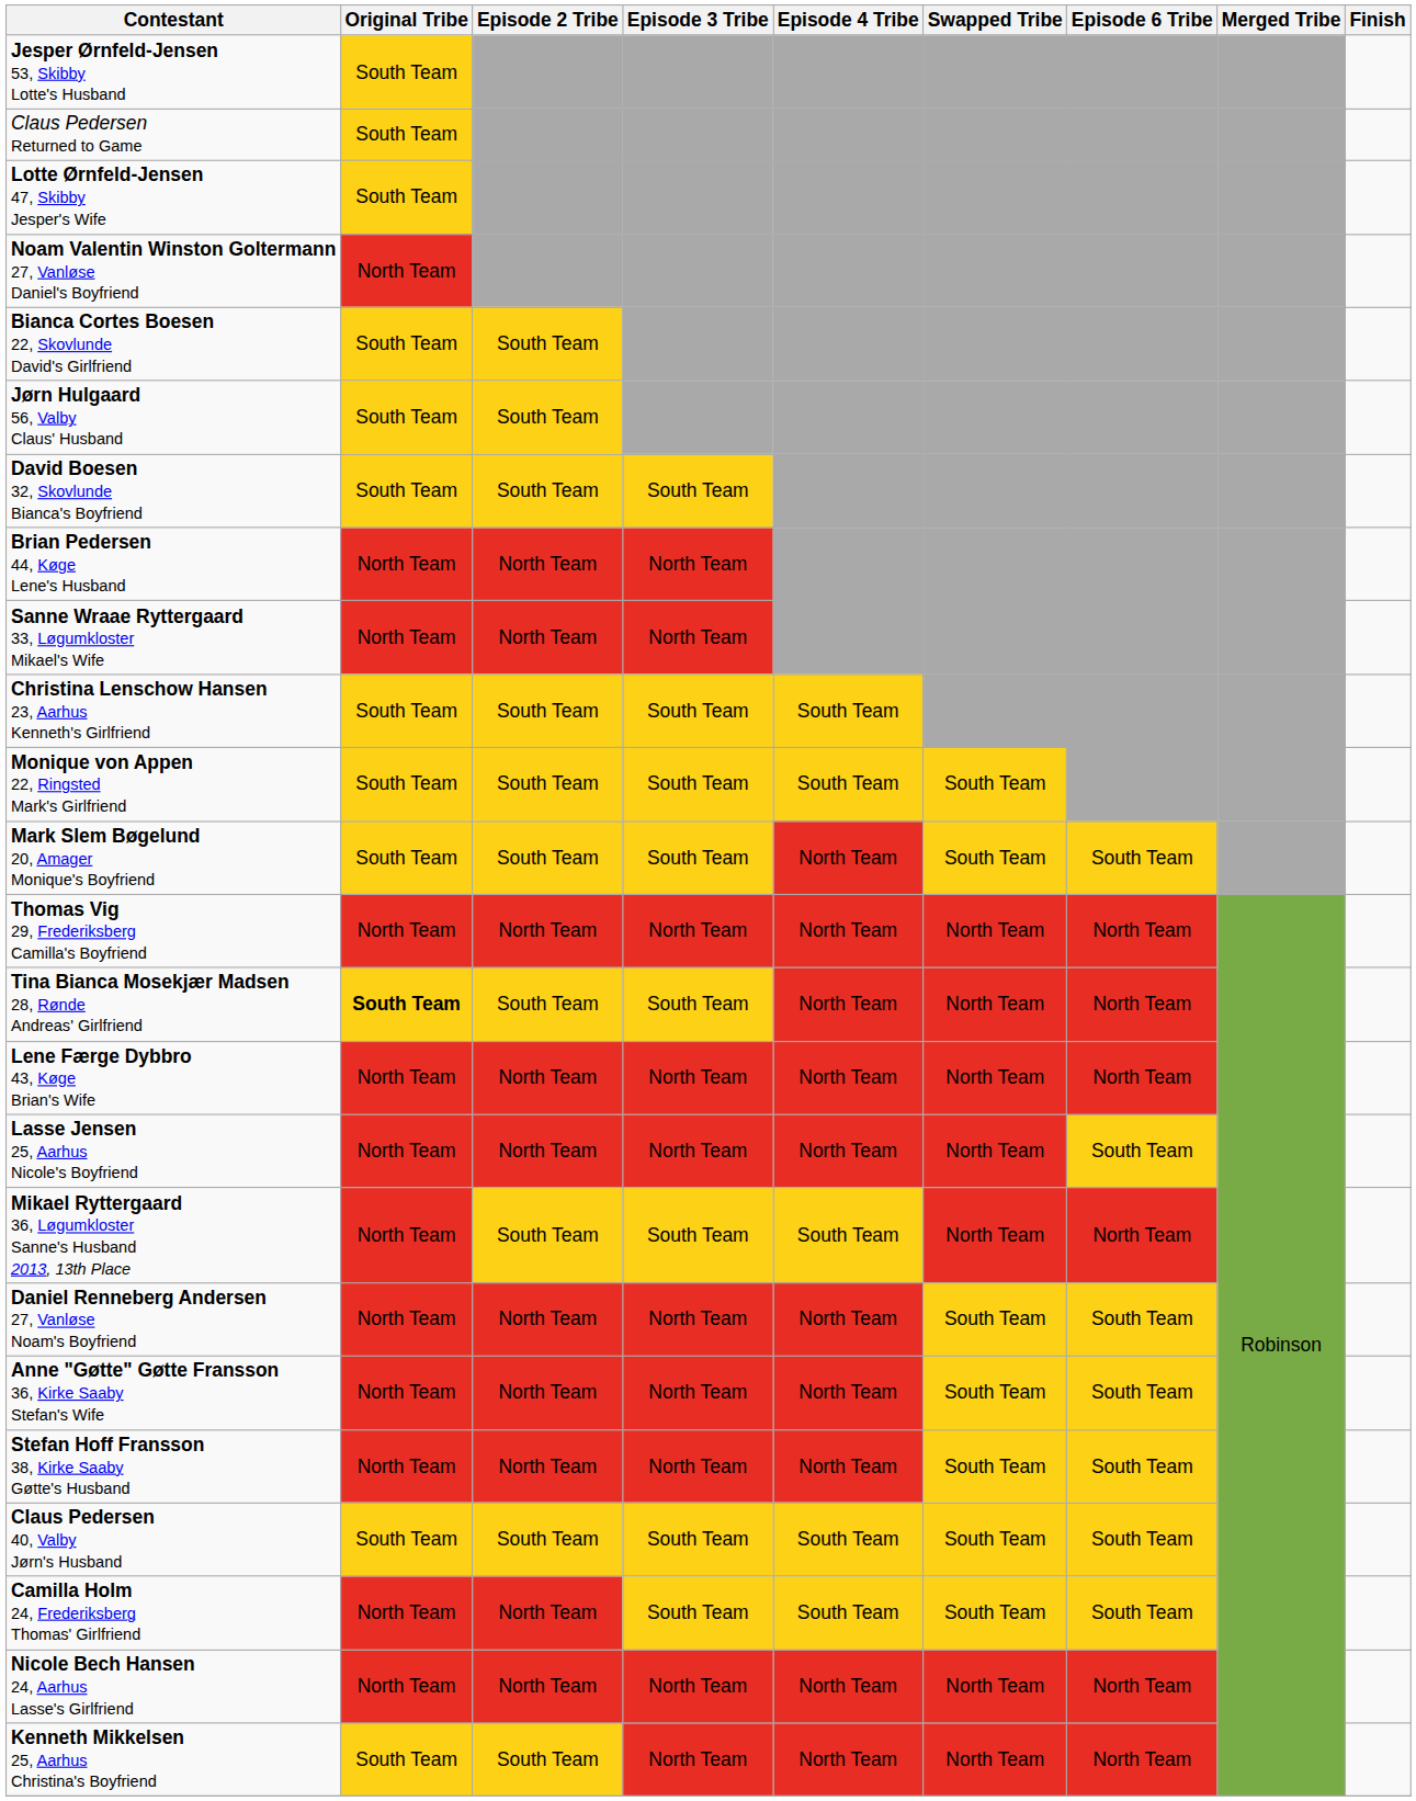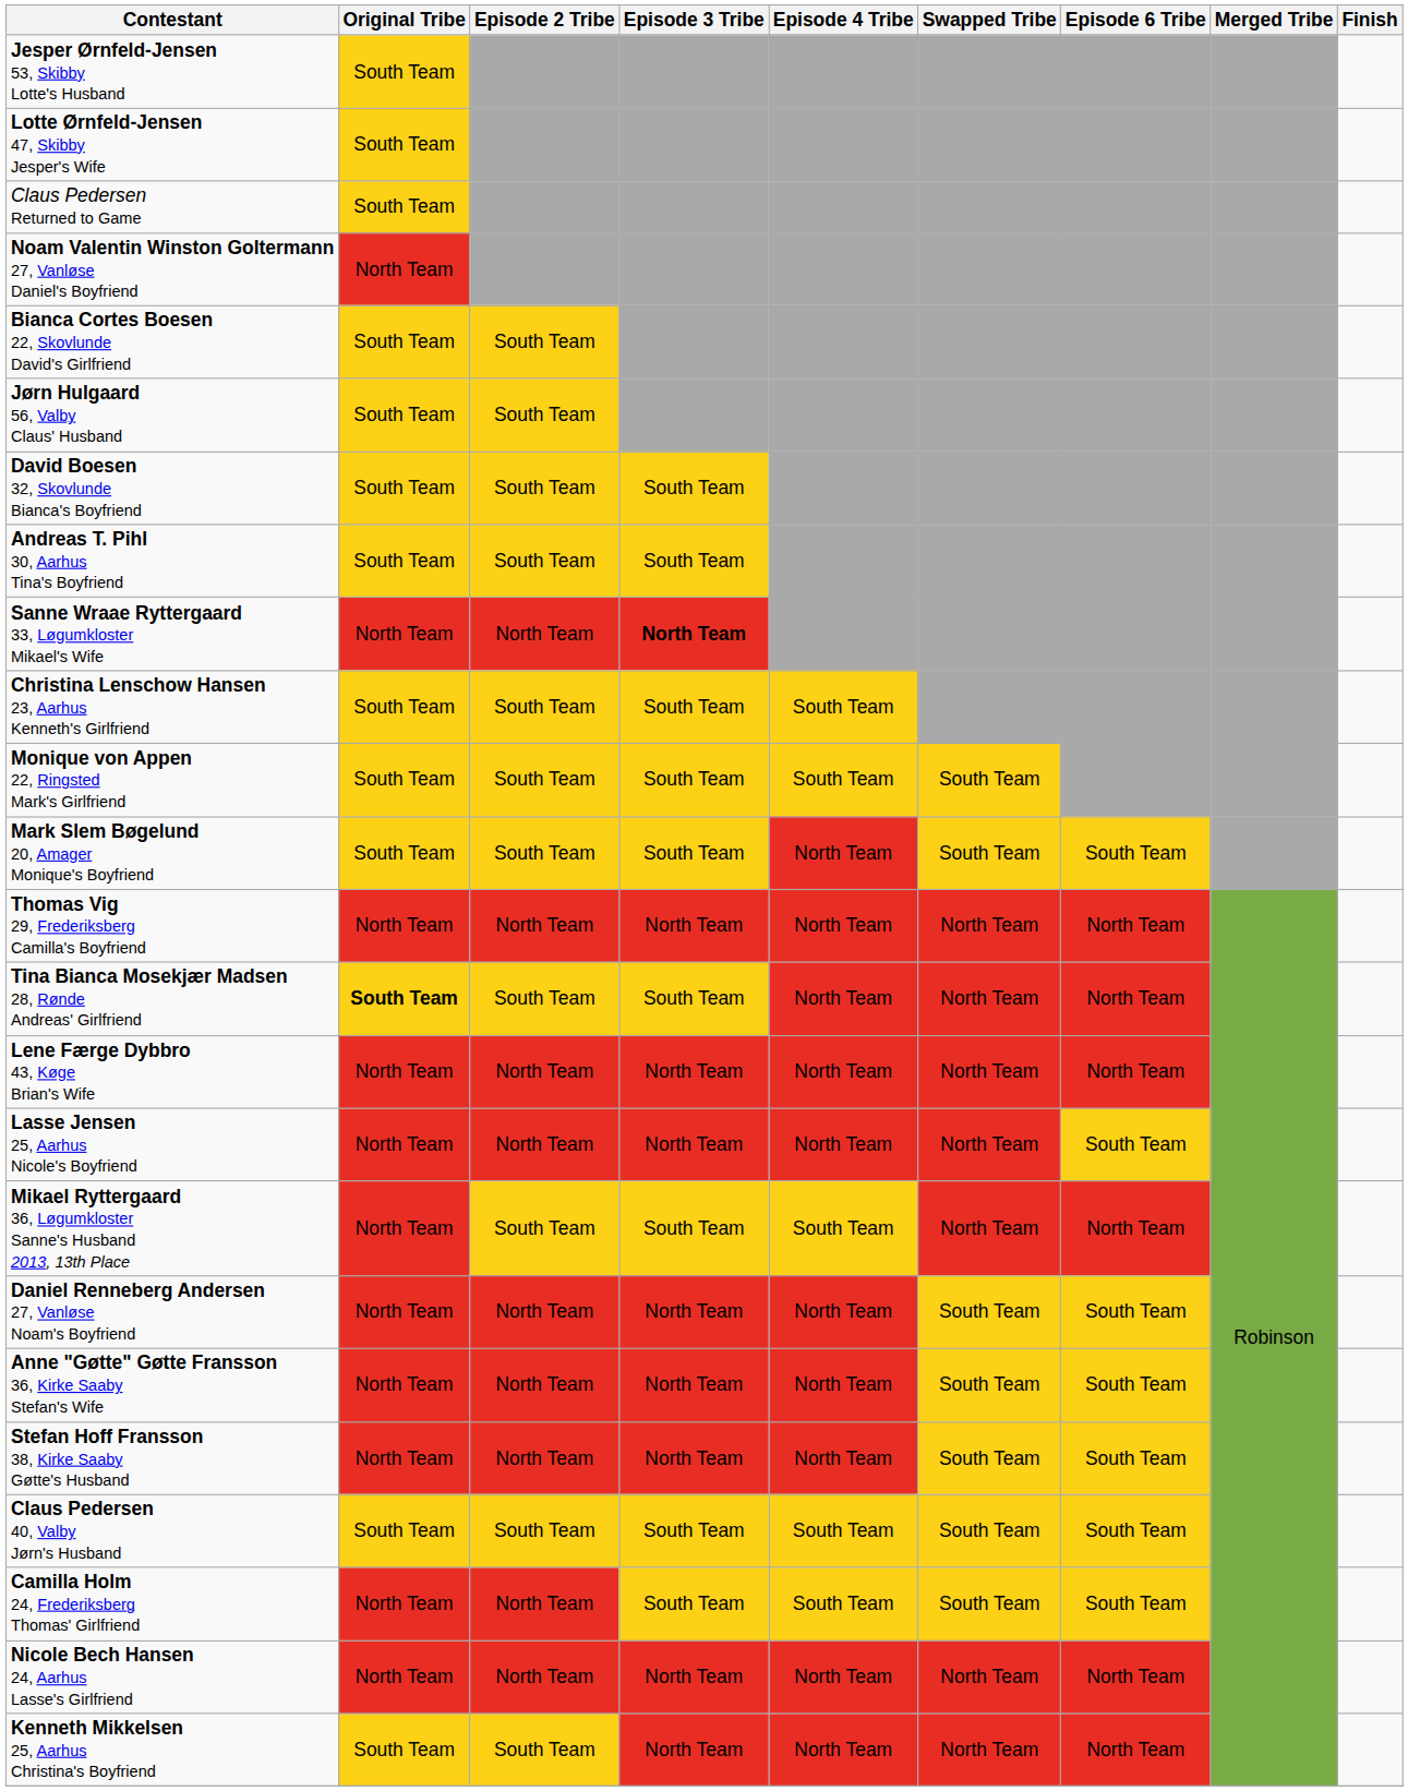rows swapped: Lotte Ørnfeld-Jensen 47, Skibby Jesper's Wife <-> Claus Pedersen Returned to Game
+ row: Andreas T. Pihl 30, Aarhus Tina's Boyfriend | South Team | South Team | South Team
- row: Brian Pedersen 44, Køge Lene's Husband | North Team | North Team | North Team
Sanne Wraae Ryttergaard 33, Løgumkloster Mikael's Wife | Episode 3 Tribe: normal -> bold
